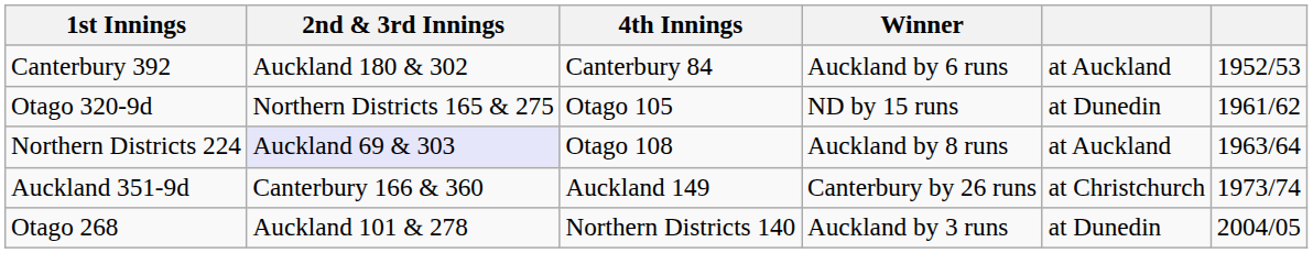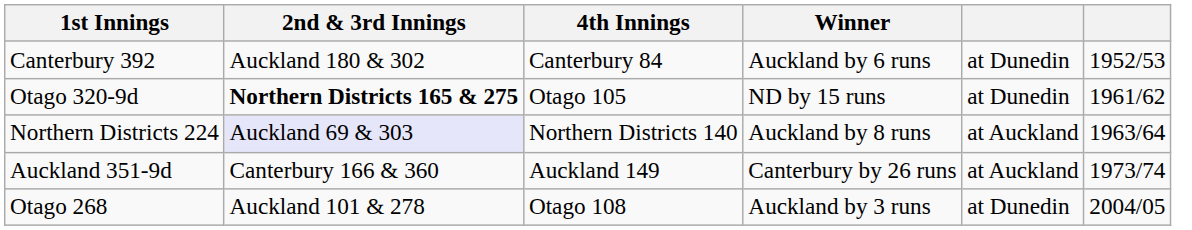Canterbury 392 | column 5: at Auckland -> at Dunedin
Otago 320-9d | 2nd & 3rd Innings: normal -> bold
Northern Districts 224 | 4th Innings: Otago 108 -> Northern Districts 140
Auckland 351-9d | column 5: at Christchurch -> at Auckland
Otago 268 | 4th Innings: Northern Districts 140 -> Otago 108
